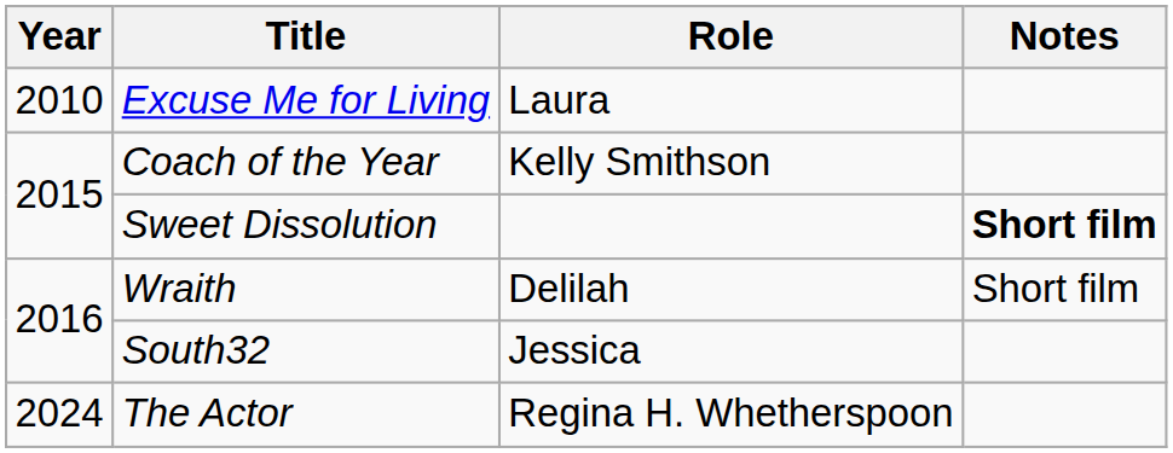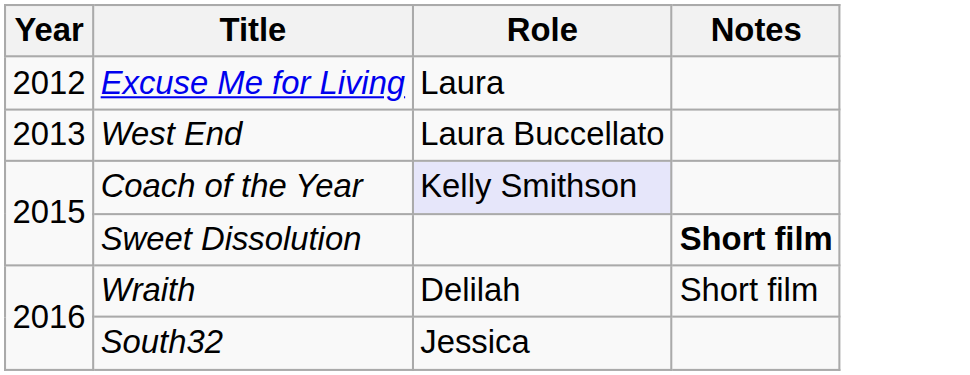Excuse Me for Living | Year: 2010 -> 2012
+ row: 2013 | West End | Laura Buccellato
Coach of the Year | Role: no background -> lavender background
- row: 2024 | The Actor | Regina H. Whetherspoon
